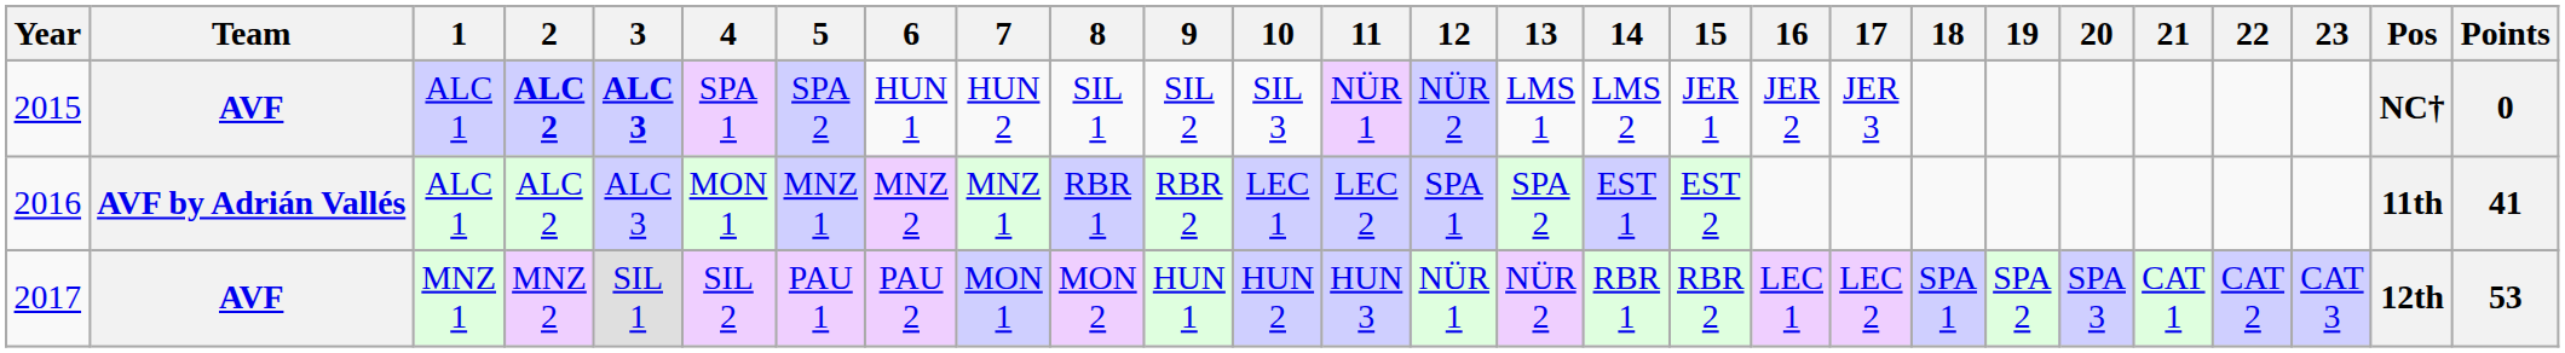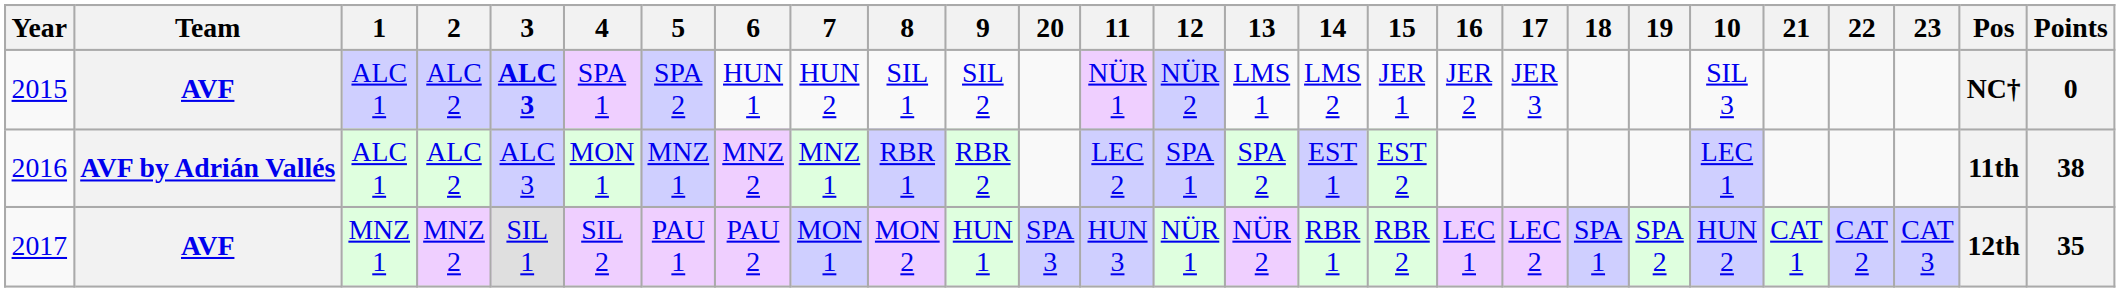columns swapped: 10 <-> 20
2015 | 2: bold -> normal
2016 | Points: 41 -> 38
2017 | Points: 53 -> 35
